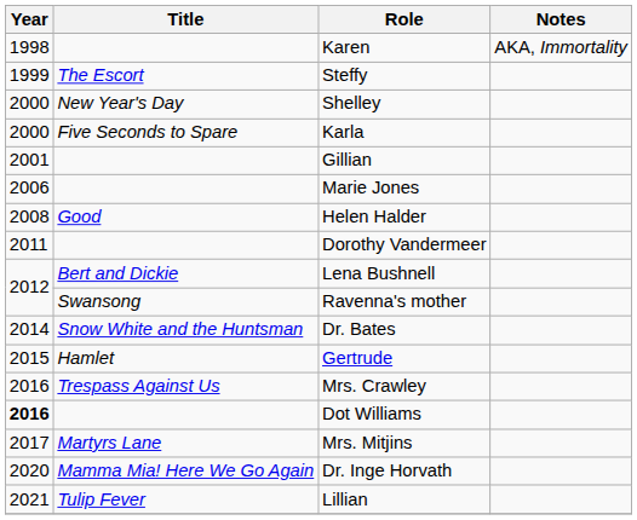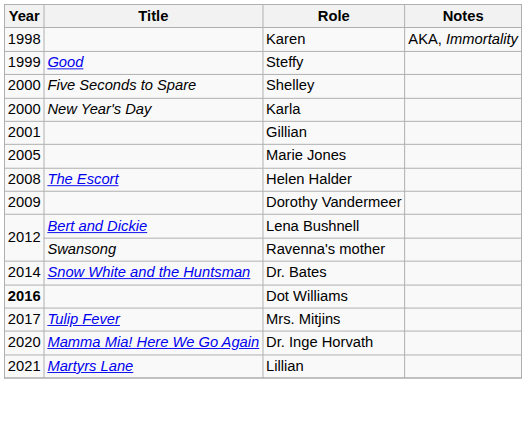Steffy | Title: The Escort -> Good
Shelley | Title: New Year's Day -> Five Seconds to Spare
Karla | Title: Five Seconds to Spare -> New Year's Day
Marie Jones | Year: 2006 -> 2005
Helen Halder | Title: Good -> The Escort
Dorothy Vandermeer | Year: 2011 -> 2009
- row: 2015 | Hamlet | Gertrude
- row: 2016 | Trespass Against Us | Mrs. Crawley
Mrs. Mitjins | Title: Martyrs Lane -> Tulip Fever
Lillian | Title: Tulip Fever -> Martyrs Lane
